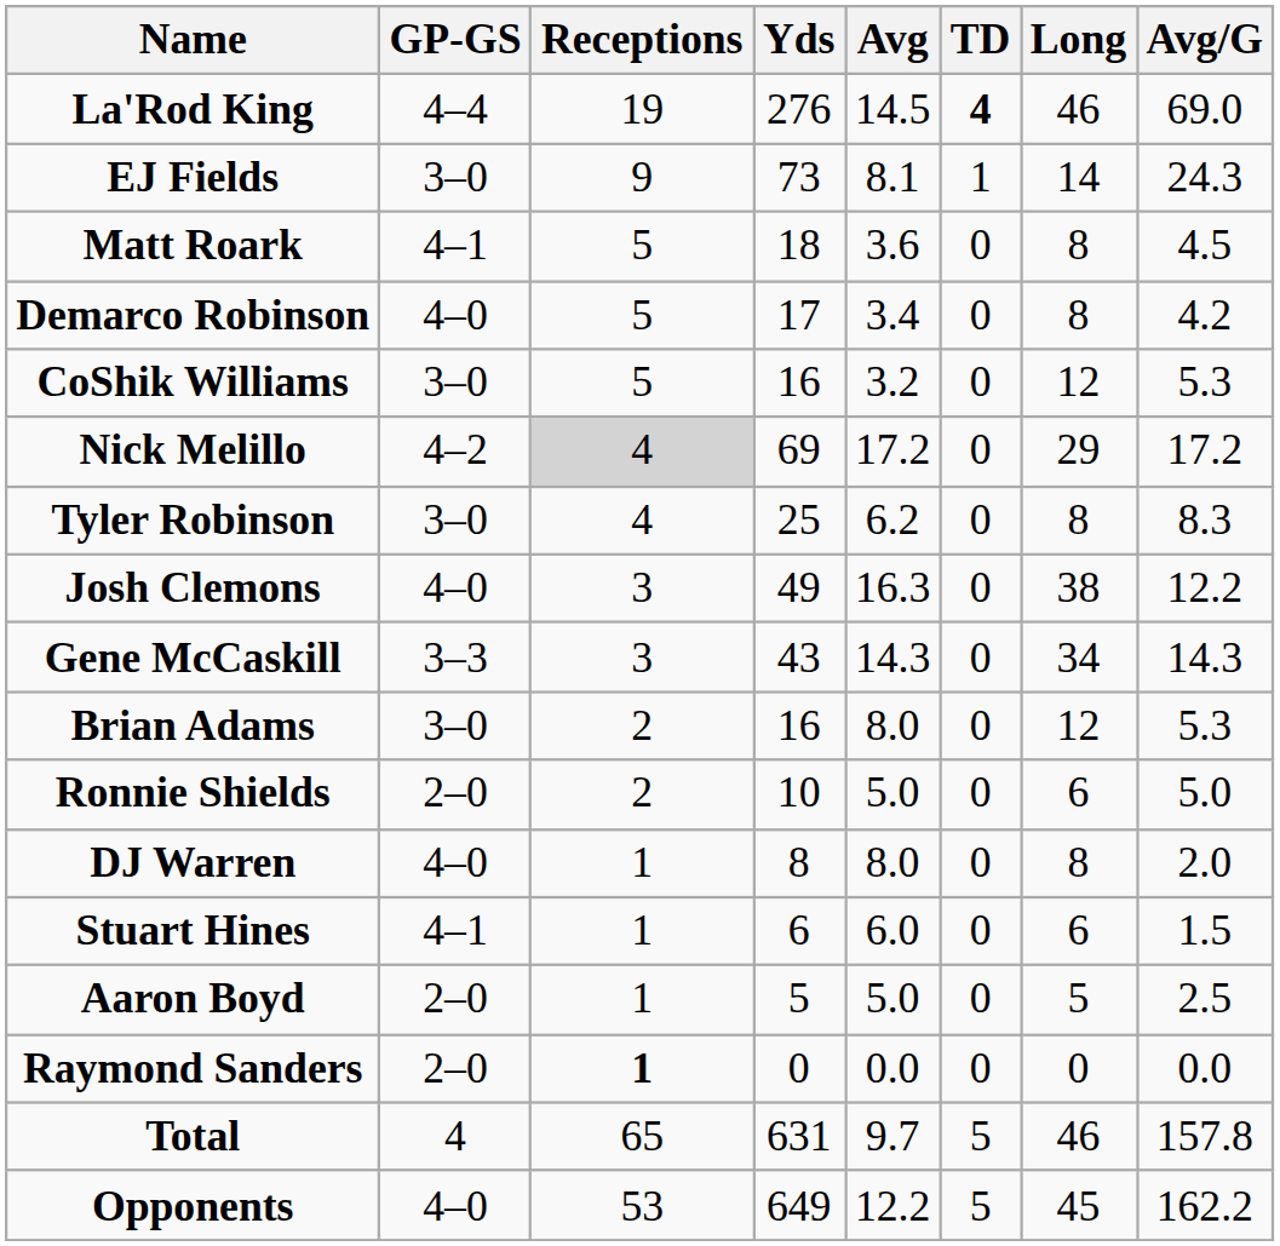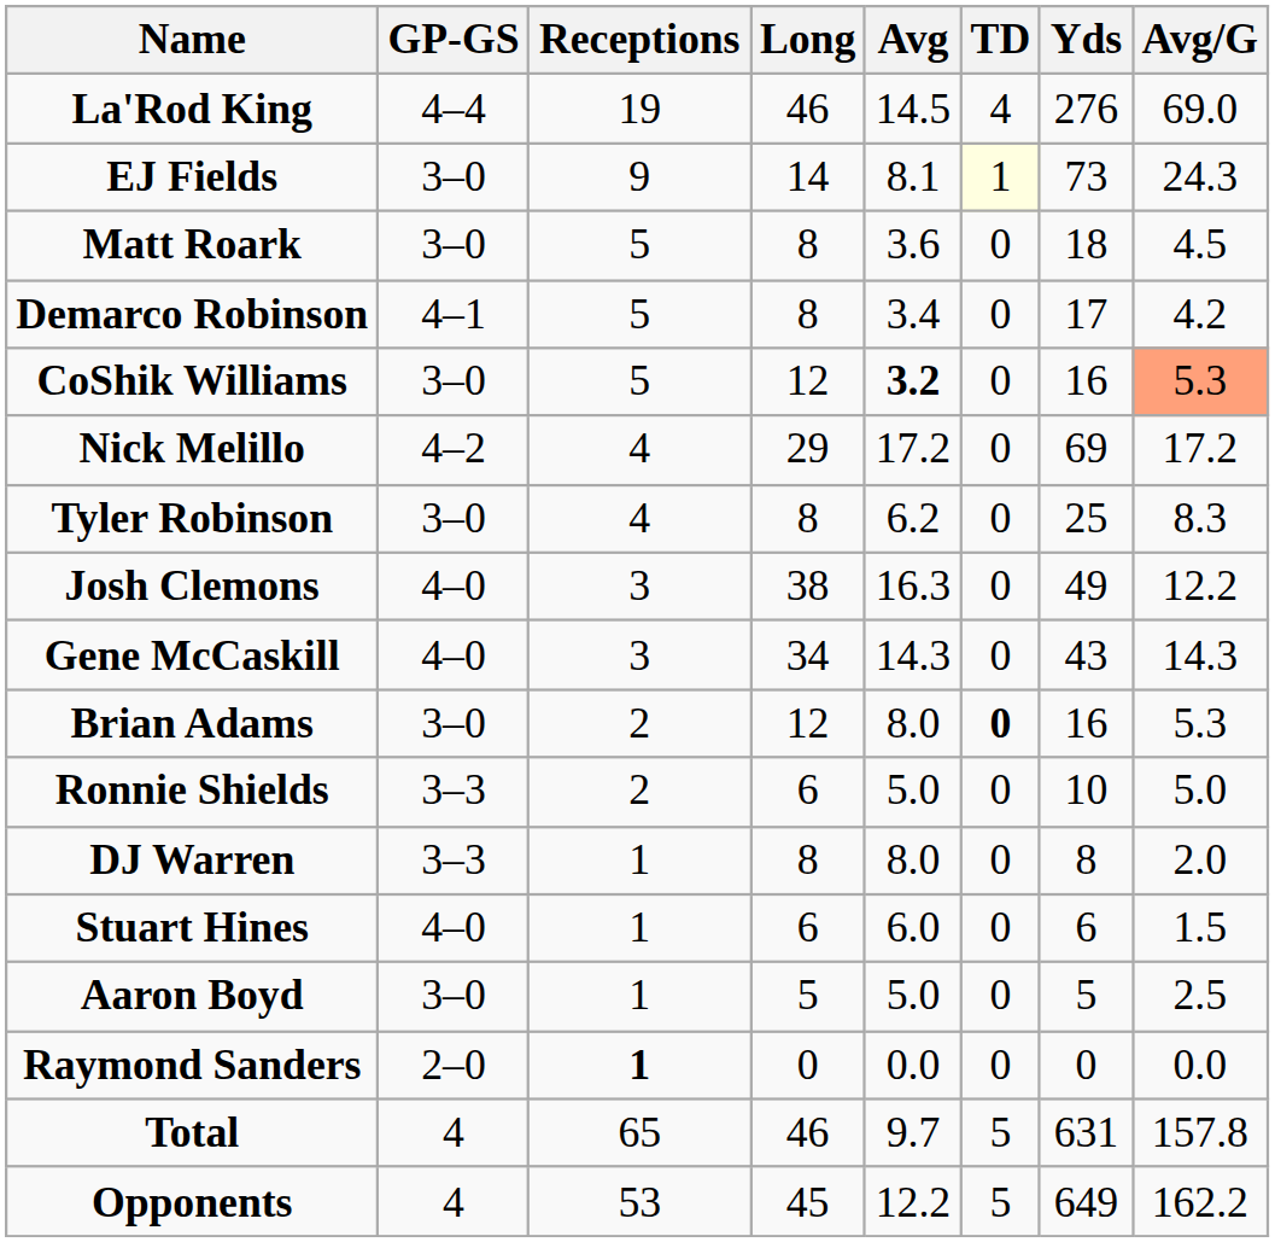columns swapped: Yds <-> Long
La'Rod King | TD: bold -> normal
EJ Fields | TD: no background -> lightyellow background
Matt Roark | GP-GS: 4–1 -> 3–0
Demarco Robinson | GP-GS: 4–0 -> 4–1
CoShik Williams | Avg: normal -> bold
CoShik Williams | Avg/G: no background -> lightsalmon background
Nick Melillo | Receptions: lightgrey background -> no background
Gene McCaskill | GP-GS: 3–3 -> 4–0
Brian Adams | TD: normal -> bold
Ronnie Shields | GP-GS: 2–0 -> 3–3
DJ Warren | GP-GS: 4–0 -> 3–3
Stuart Hines | GP-GS: 4–1 -> 4–0
Aaron Boyd | GP-GS: 2–0 -> 3–0
Opponents | GP-GS: 4–0 -> 4
